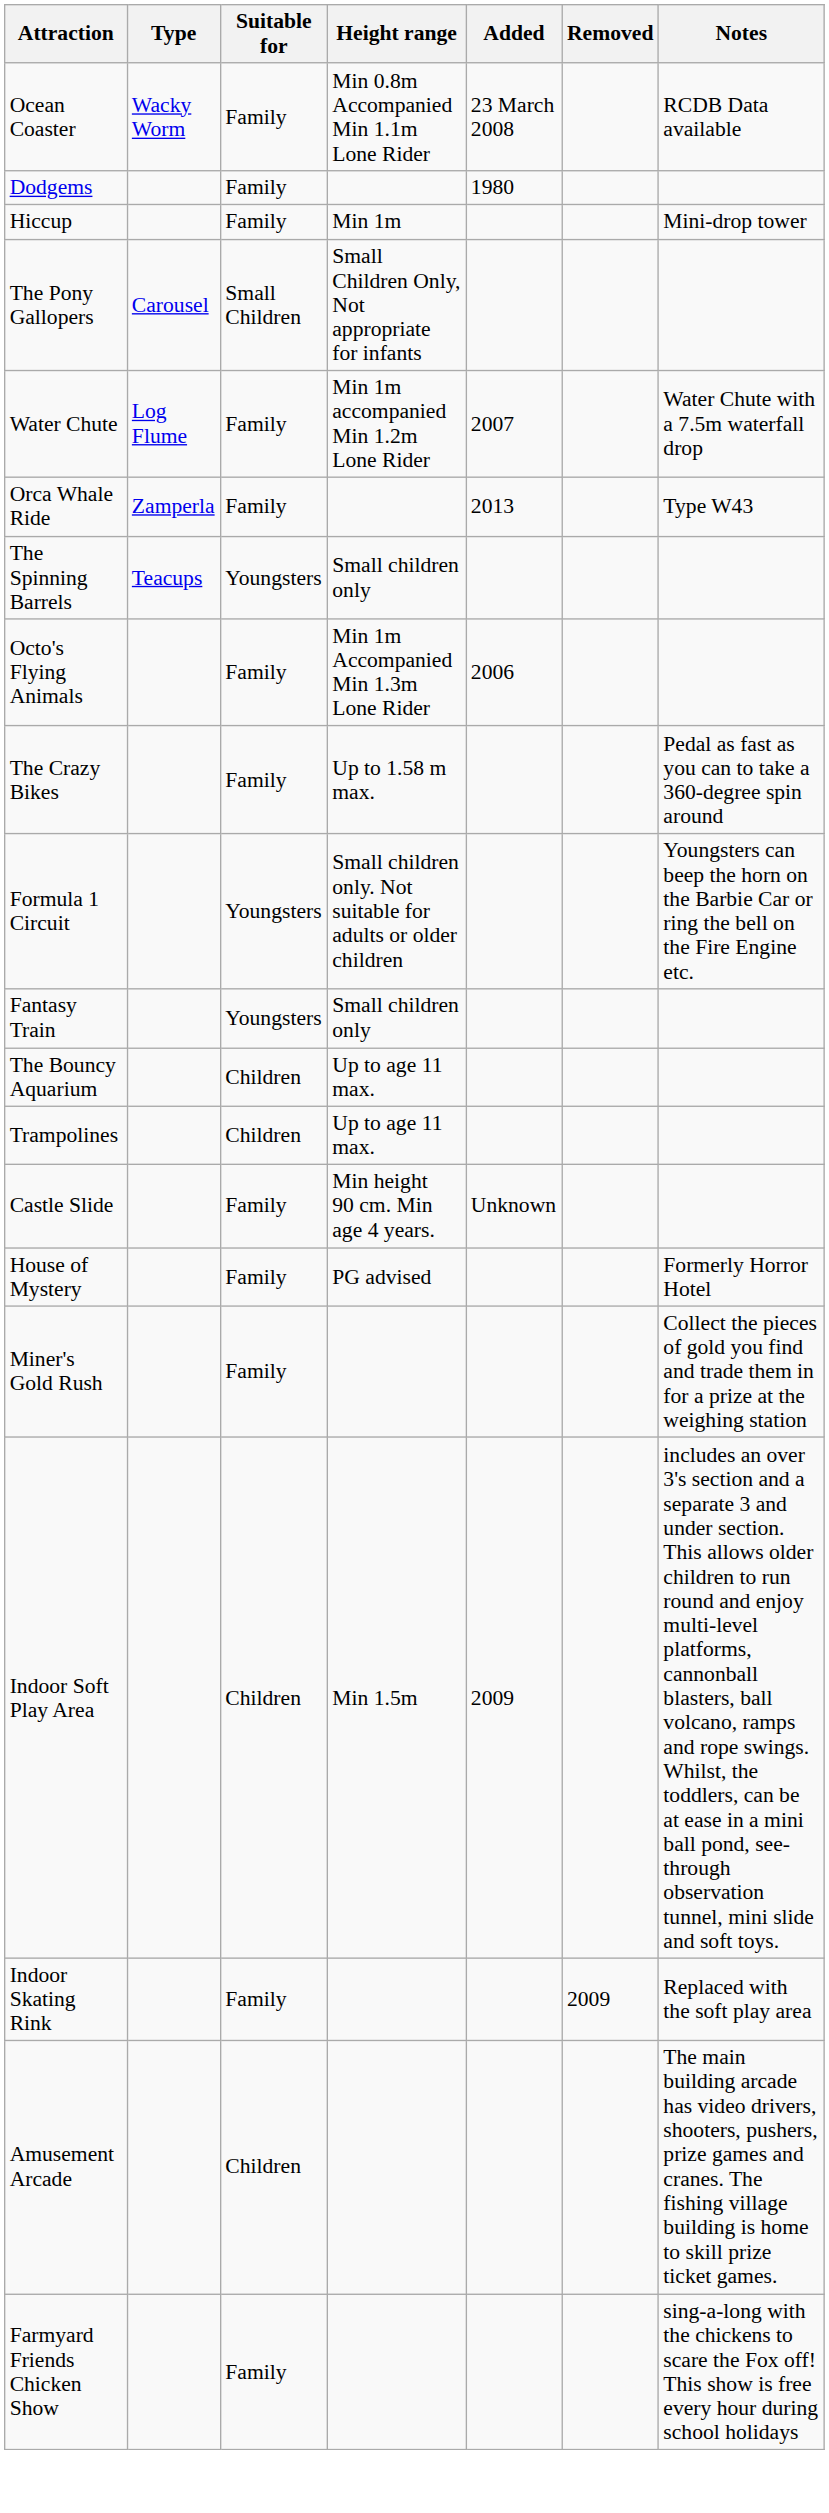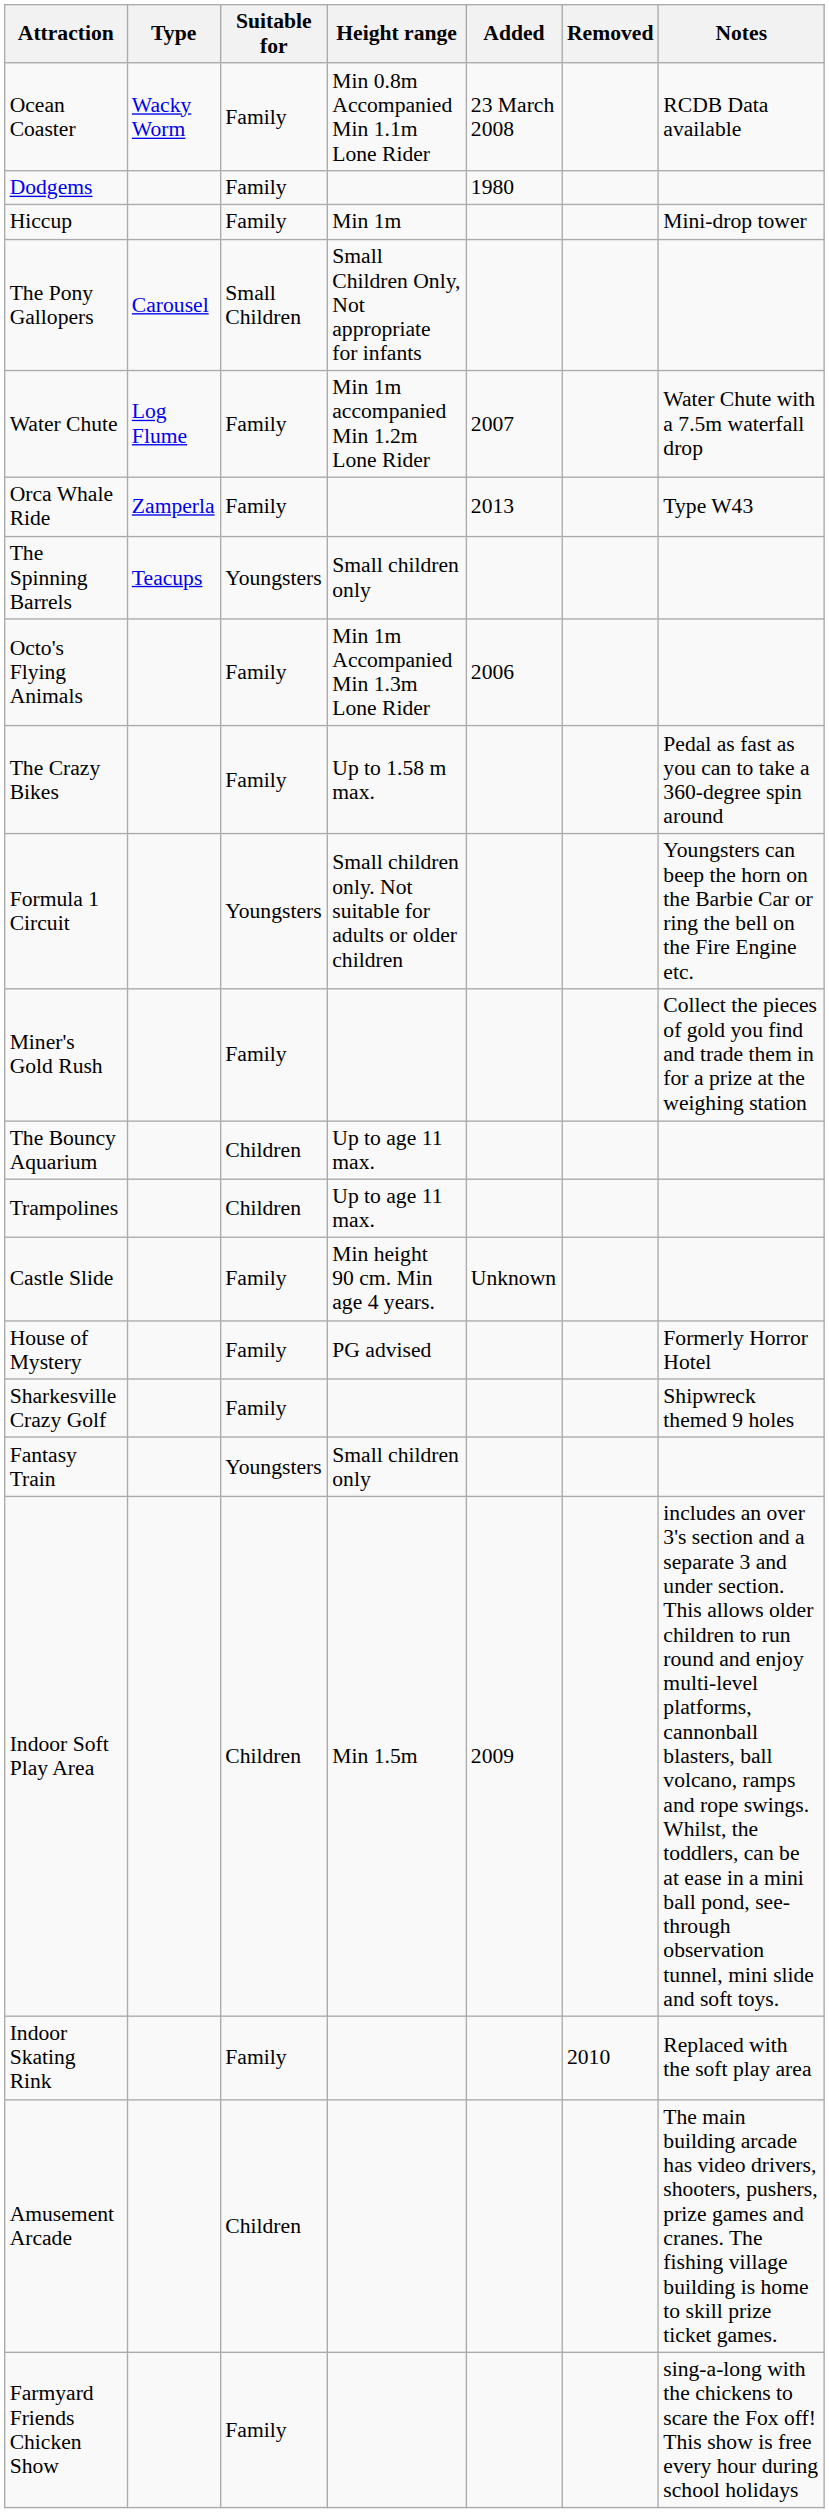rows swapped: Fantasy Train <-> Miner's Gold Rush
+ row: Sharkesville Crazy Golf | Family | Shipwreck themed 9 holes
Indoor Skating Rink | Removed: 2009 -> 2010
